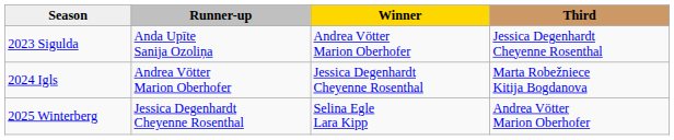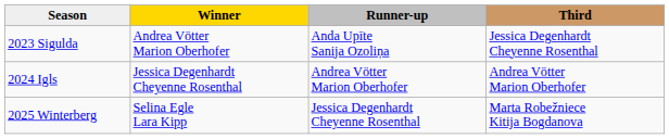columns swapped: Winner <-> Runner-up
2024 Igls | Third: Marta Robežniece Kitija Bogdanova -> Andrea Vötter Marion Oberhofer
2025 Winterberg | Third: Andrea Vötter Marion Oberhofer -> Marta Robežniece Kitija Bogdanova
